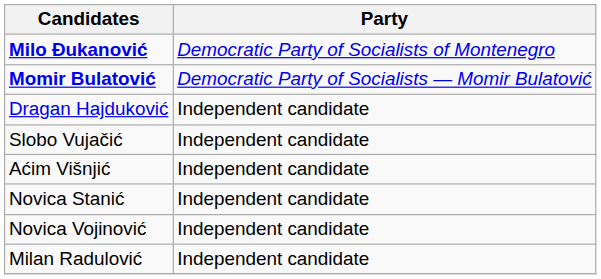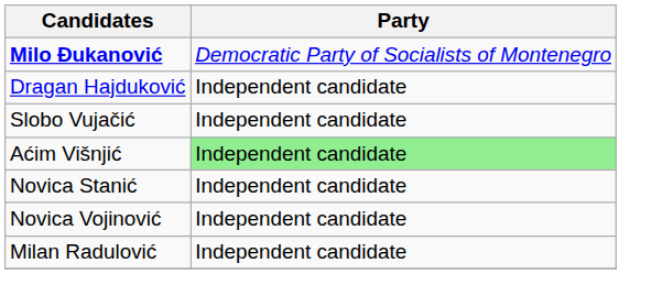- row: Momir Bulatović | Democratic Party of Socialists — Momir Bulatović
Aćim Višnjić | Party: no background -> lightgreen background
